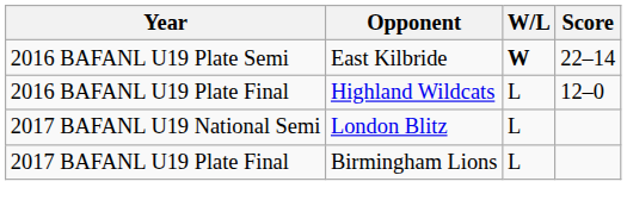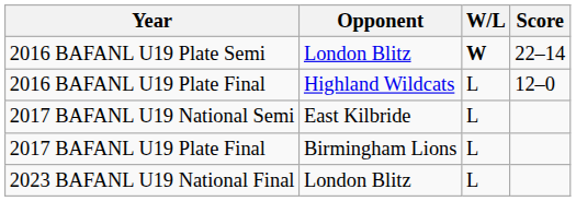2016 BAFANL U19 Plate Semi | Opponent: East Kilbride -> London Blitz
2017 BAFANL U19 National Semi | Opponent: London Blitz -> East Kilbride
+ row: 2023 BAFANL U19 National Final | London Blitz | L
